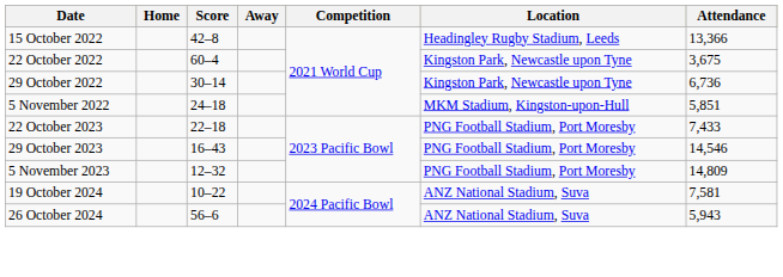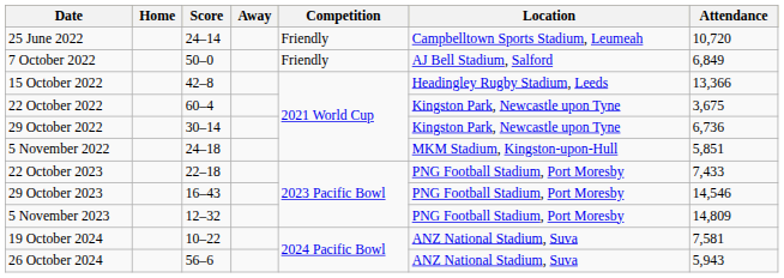+ row: 25 June 2022 | 24–14 | Friendly | Campbelltown Sports Stadium, Leumeah | 10,720
+ row: 7 October 2022 | 50–0 | Friendly | AJ Bell Stadium, Salford | 6,849
